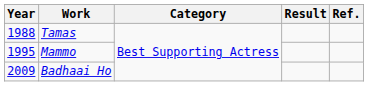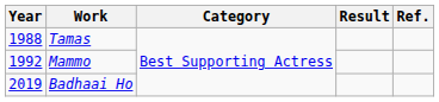Mammo | Year: 1995 -> 1992
Badhaai Ho | Year: 2009 -> 2019
